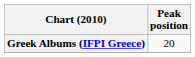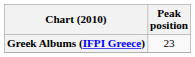Greek Albums (IFPI Greece) | Peak position: 20 -> 23
